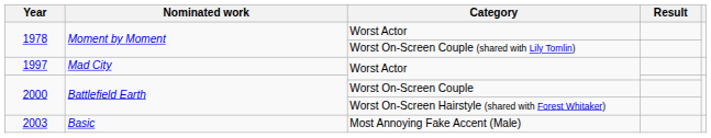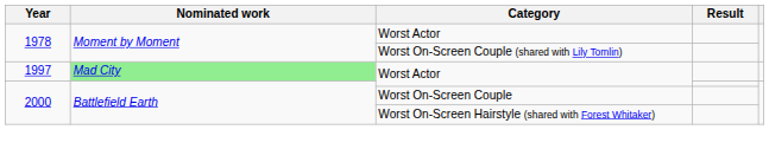1997 / Worst Actor | Nominated work: no background -> lightgreen background
- row: 2003 | Basic | Most Annoying Fake Accent (Male)
